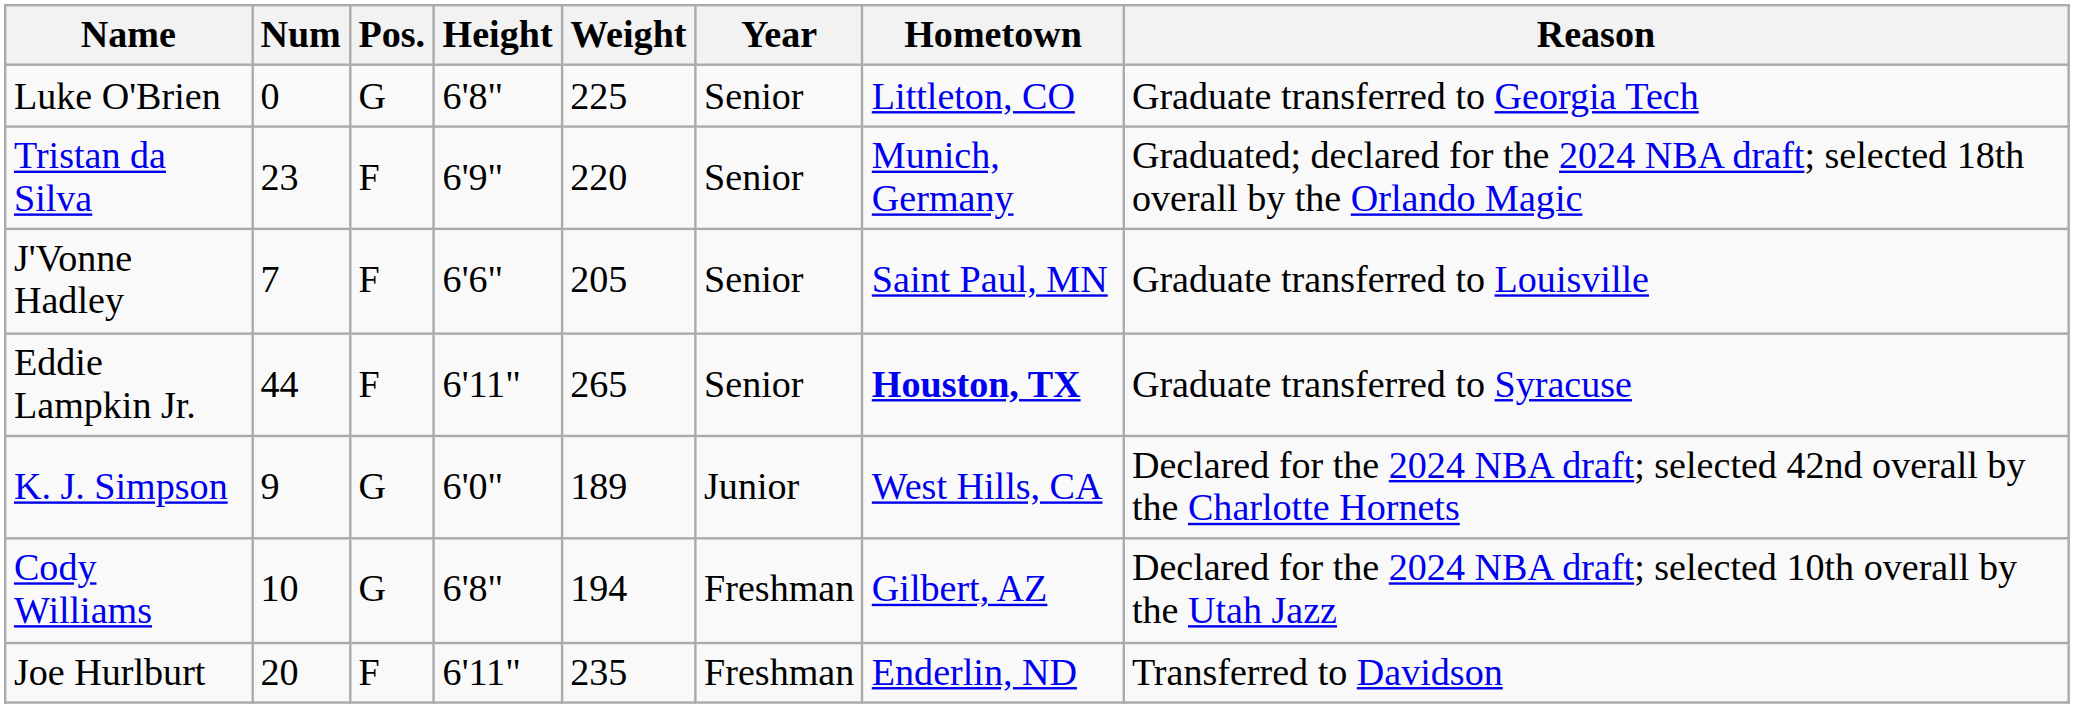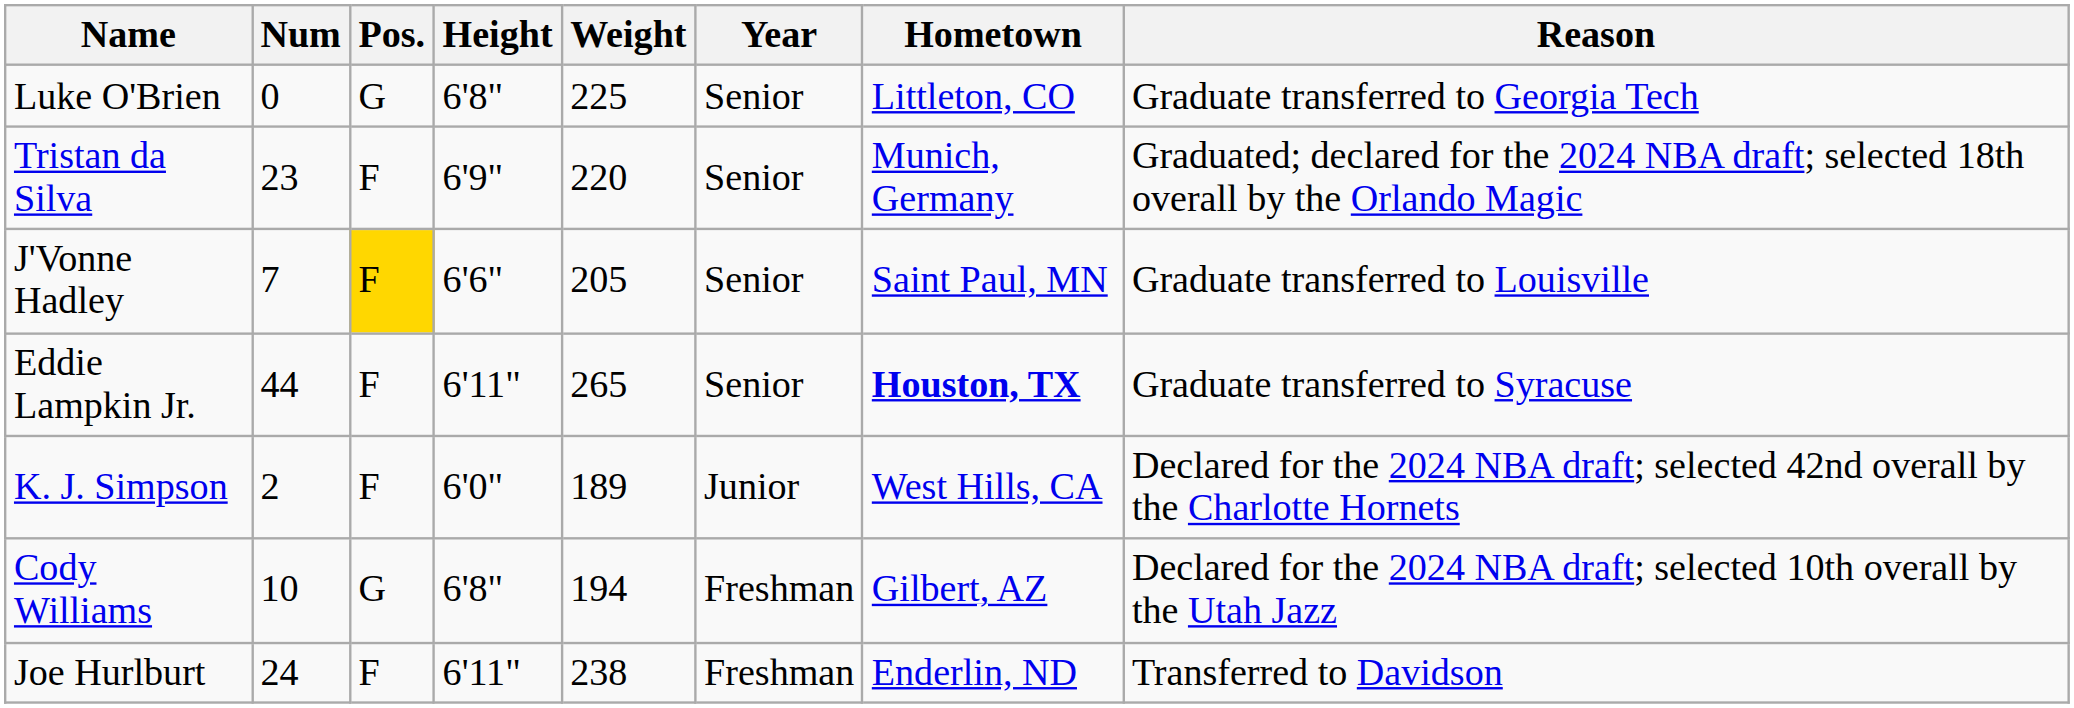J'Vonne Hadley | Pos.: no background -> gold background
K. J. Simpson | Num: 9 -> 2
K. J. Simpson | Pos.: G -> F
Joe Hurlburt | Num: 20 -> 24
Joe Hurlburt | Weight: 235 -> 238
